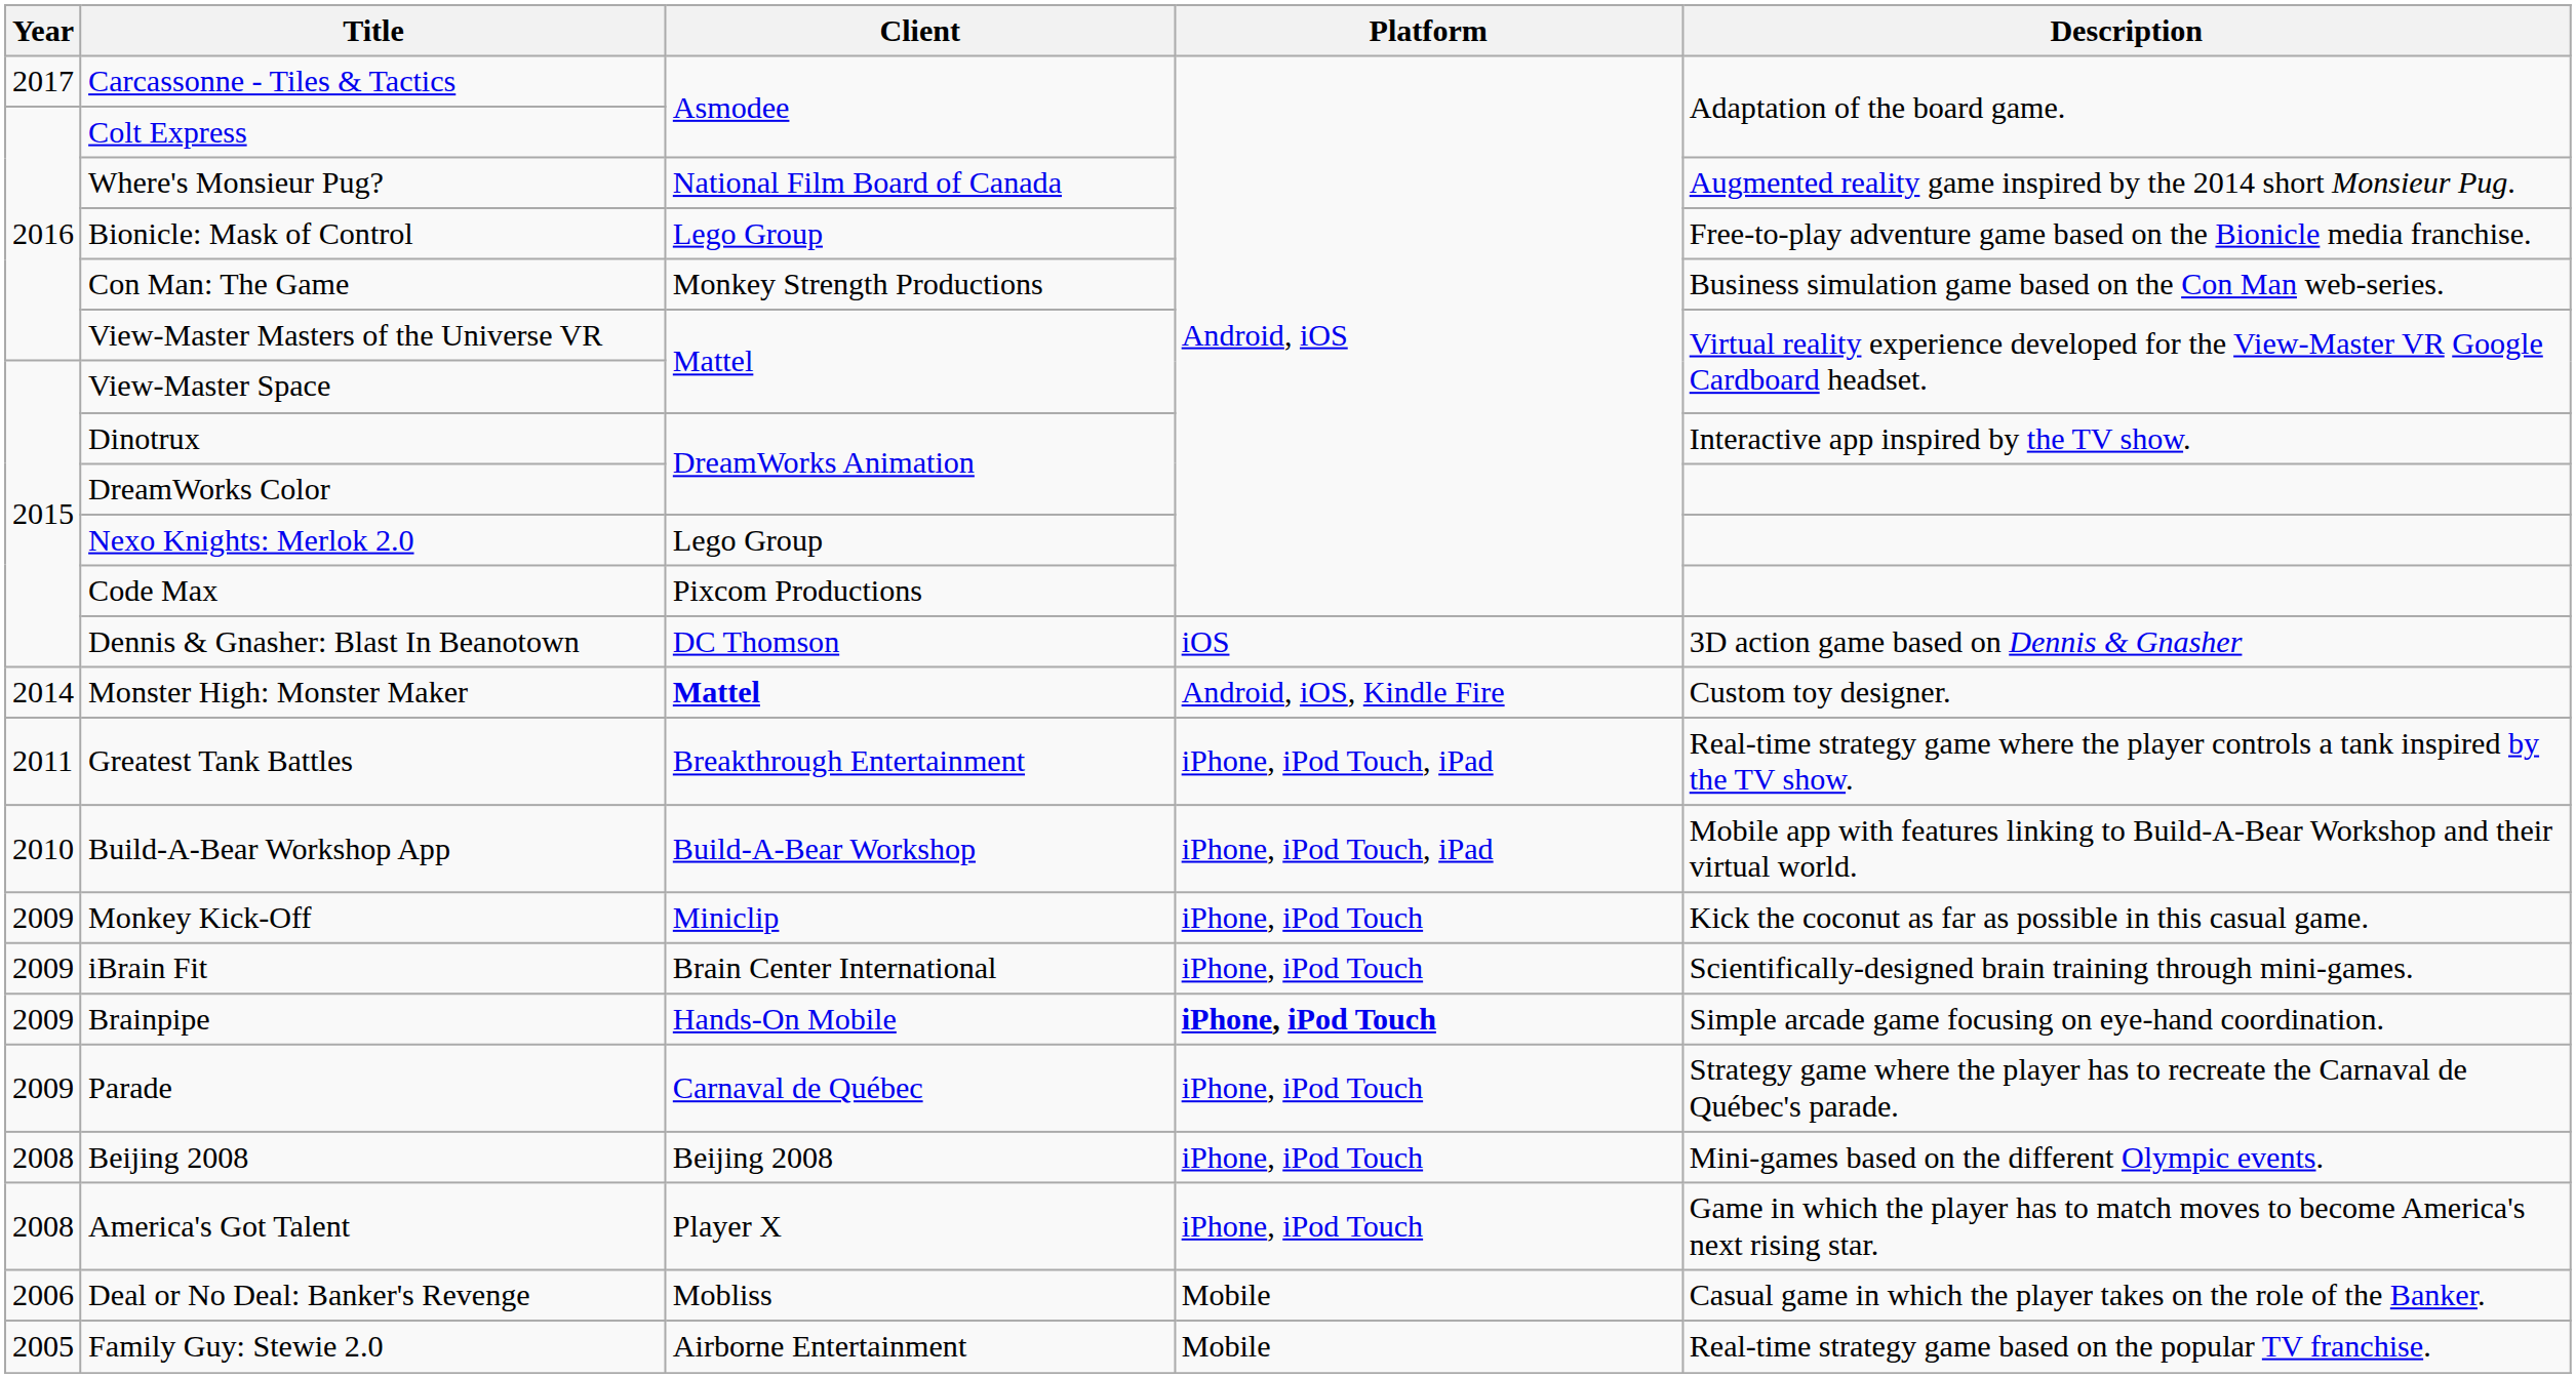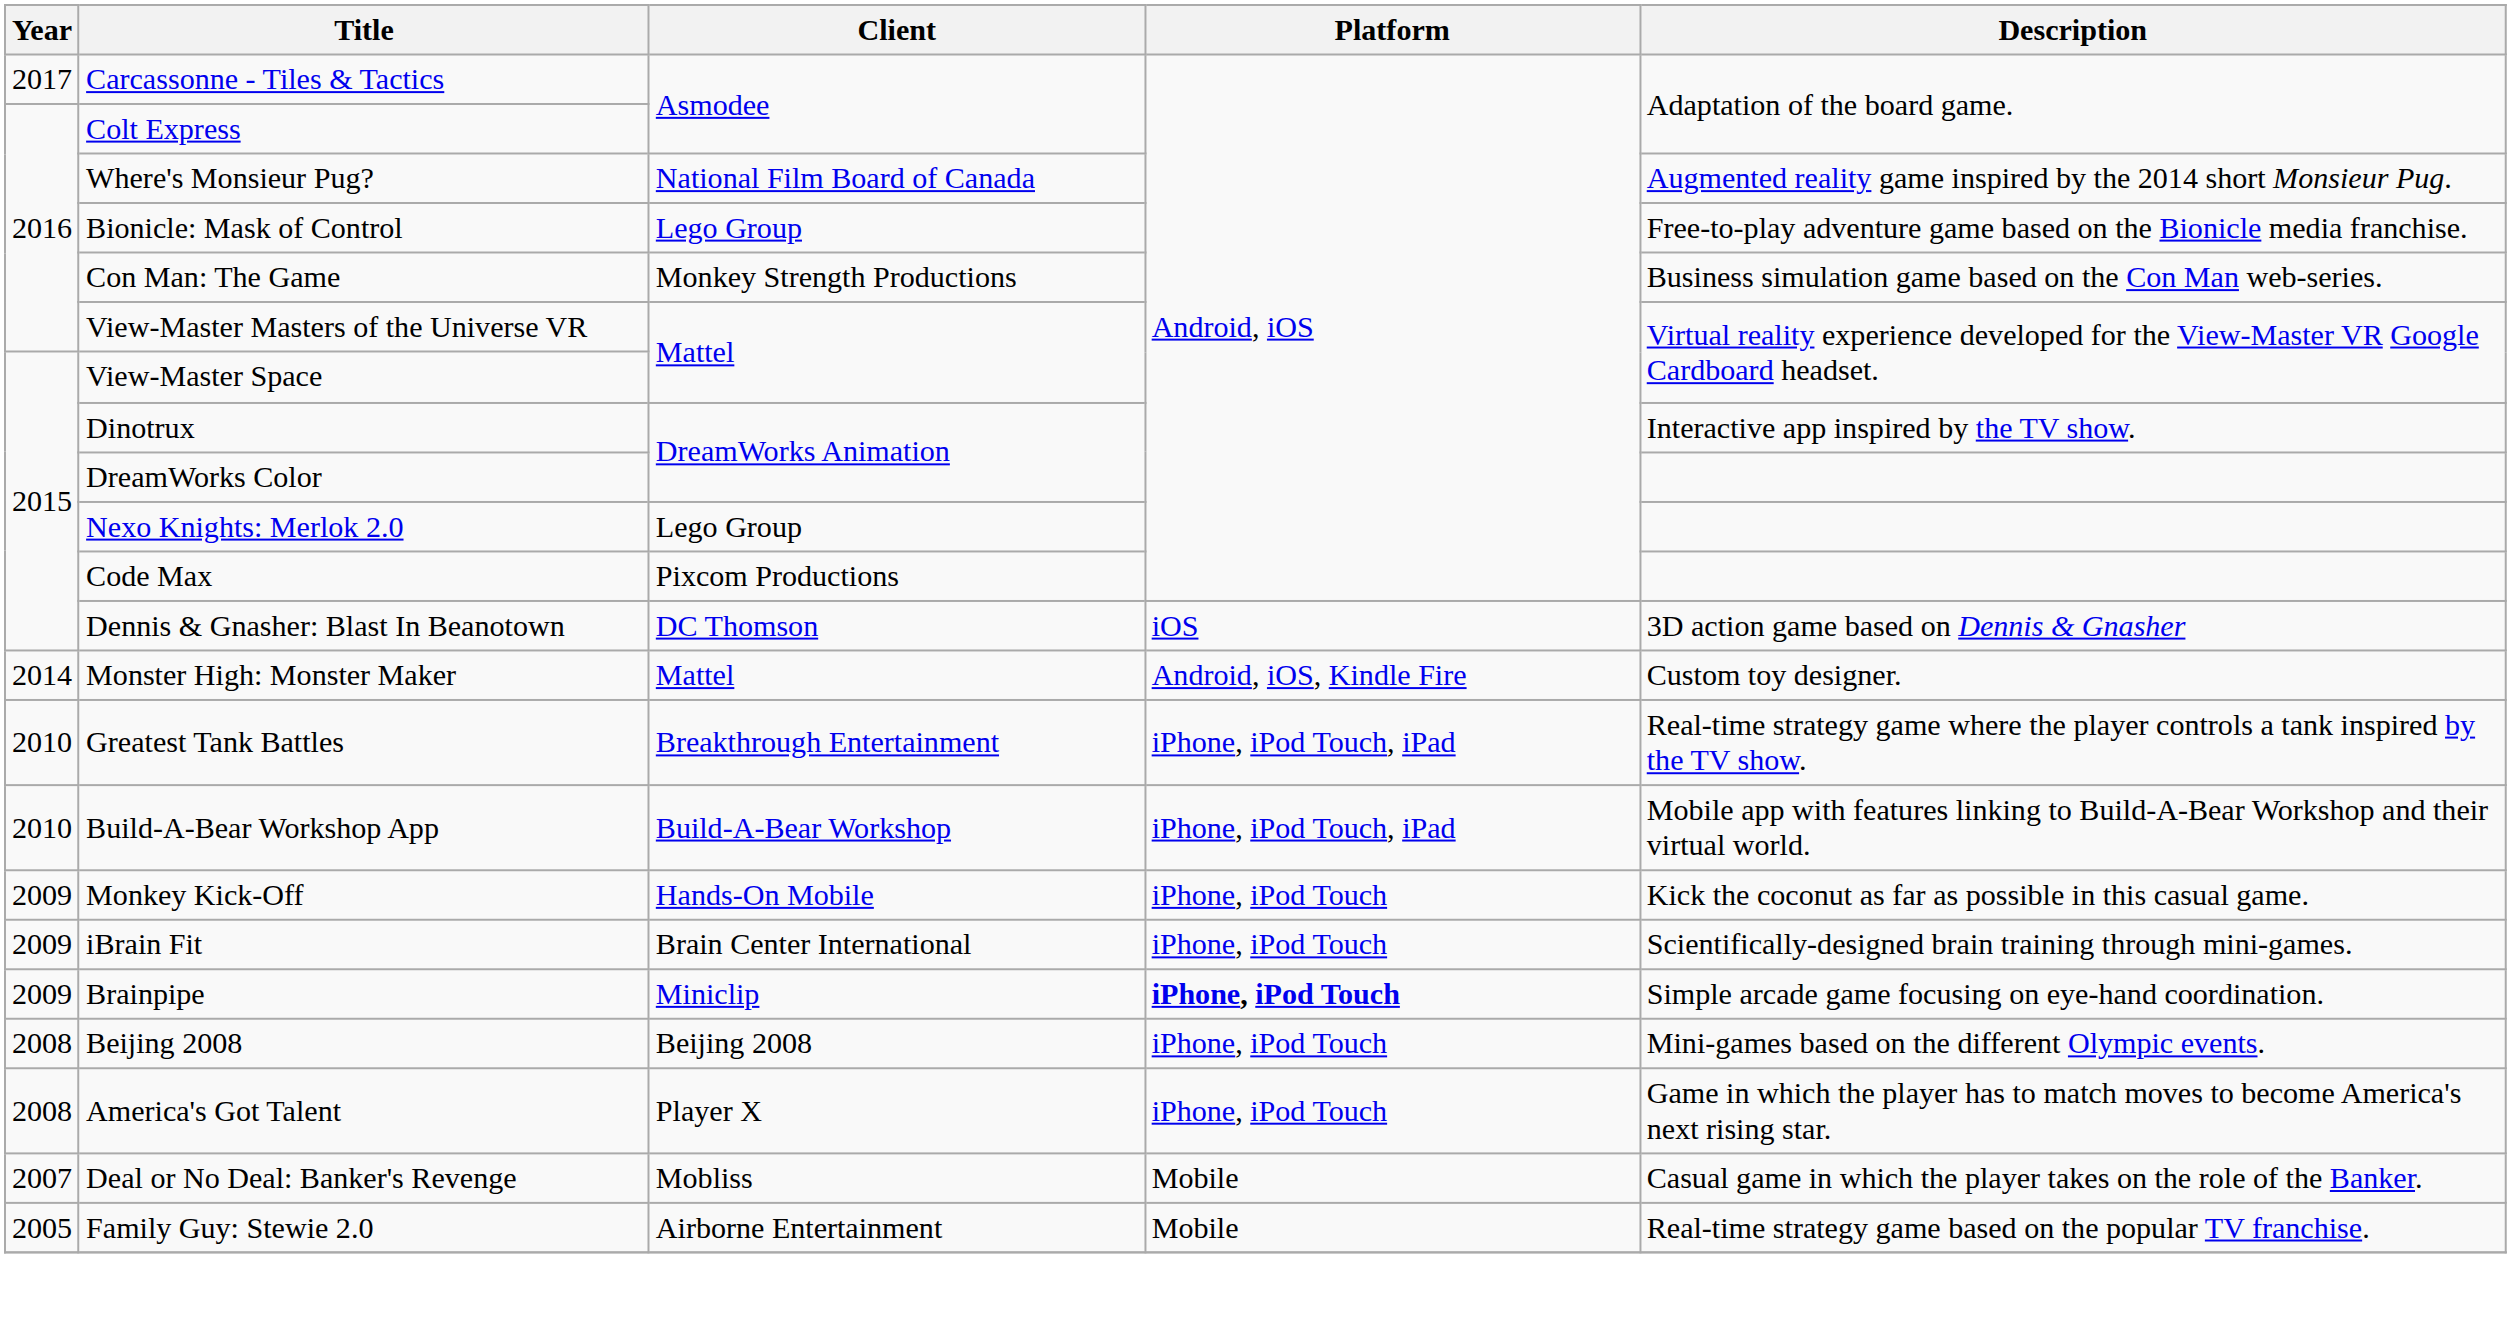Monster High: Monster Maker | Client: bold -> normal
Greatest Tank Battles | Year: 2011 -> 2010
Monkey Kick-Off | Client: Miniclip -> Hands-On Mobile
Brainpipe | Client: Hands-On Mobile -> Miniclip
- row: 2009 | Parade | Carnaval de Québec | iPhone, iPod Touch | Strategy game where the player has to recreate the Carnaval de Québec's parade.
Deal or No Deal: Banker's Revenge | Year: 2006 -> 2007
